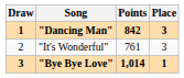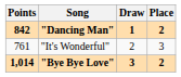columns swapped: Draw <-> Points
"Dancing Man" | Place: 3 -> 2
"Bye Bye Love" | Place: 1 -> 2
